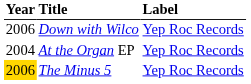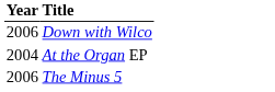- column: Label | Yep Roc Records | Yep Roc Records | Yep Roc Records
The Minus 5 | Year: gold background -> no background
